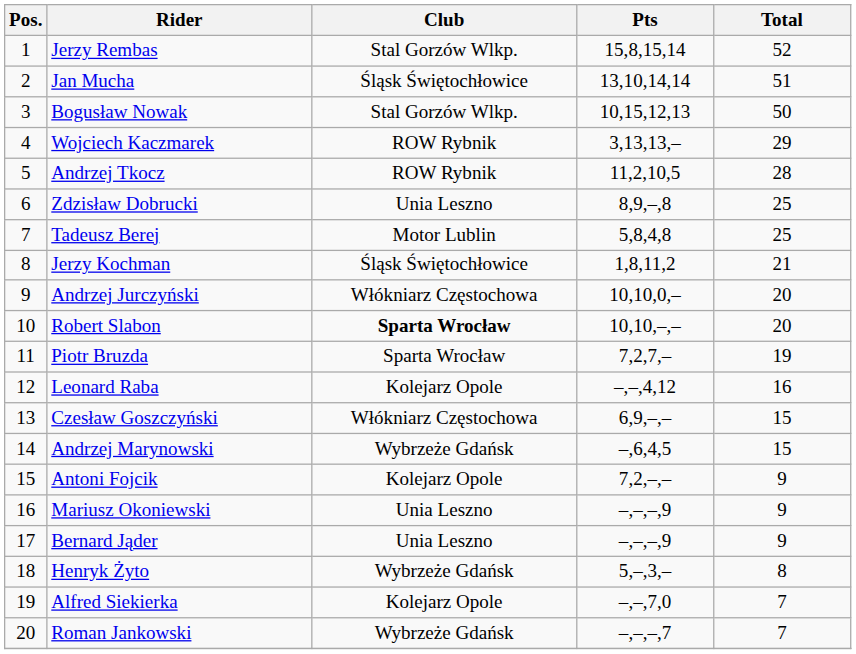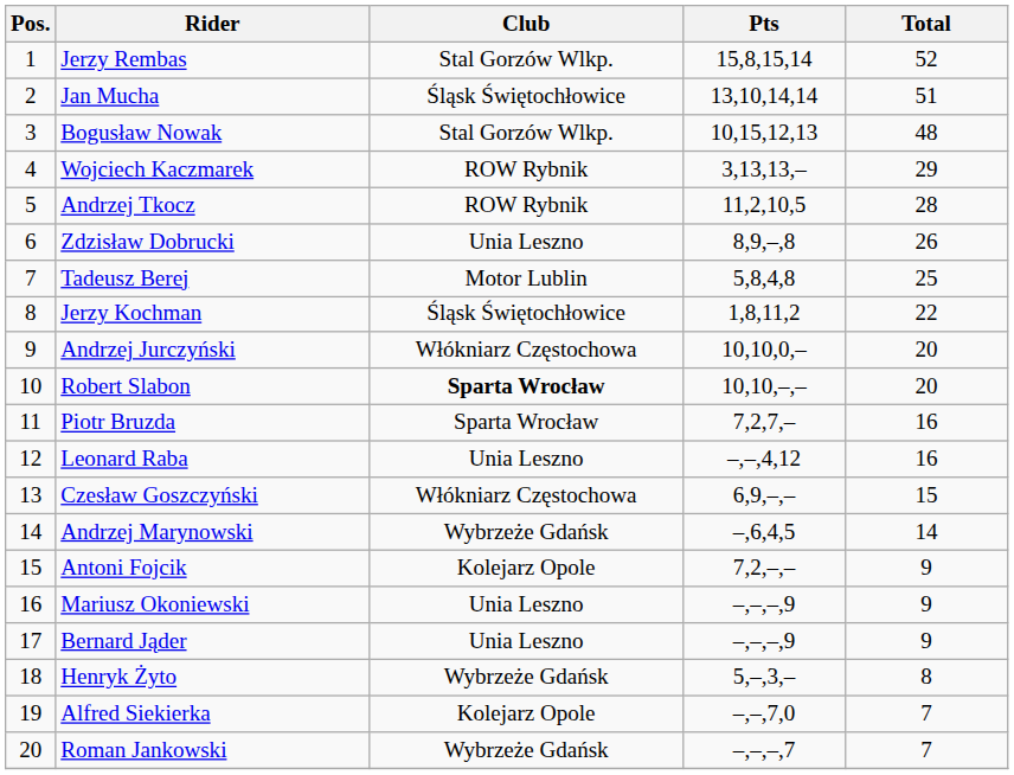Bogusław Nowak | Total: 50 -> 48
Zdzisław Dobrucki | Total: 25 -> 26
Jerzy Kochman | Total: 21 -> 22
Piotr Bruzda | Total: 19 -> 16
Leonard Raba | Club: Kolejarz Opole -> Unia Leszno
Andrzej Marynowski | Total: 15 -> 14
